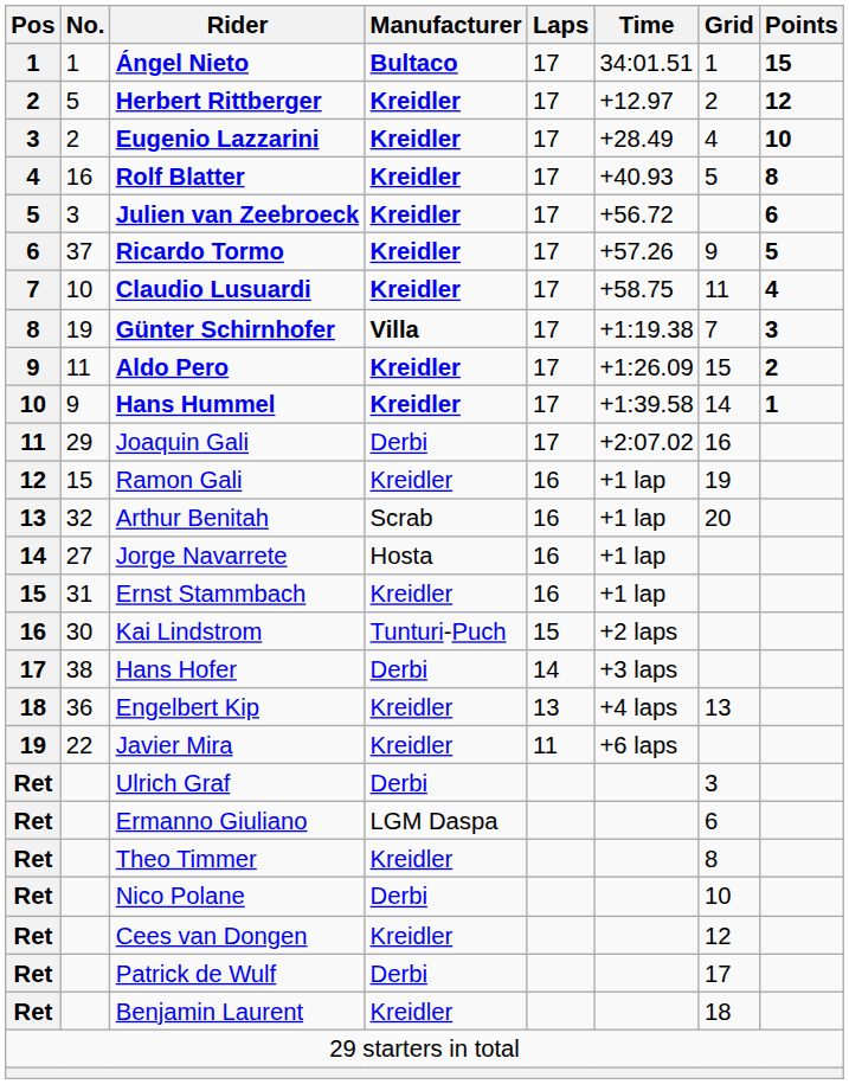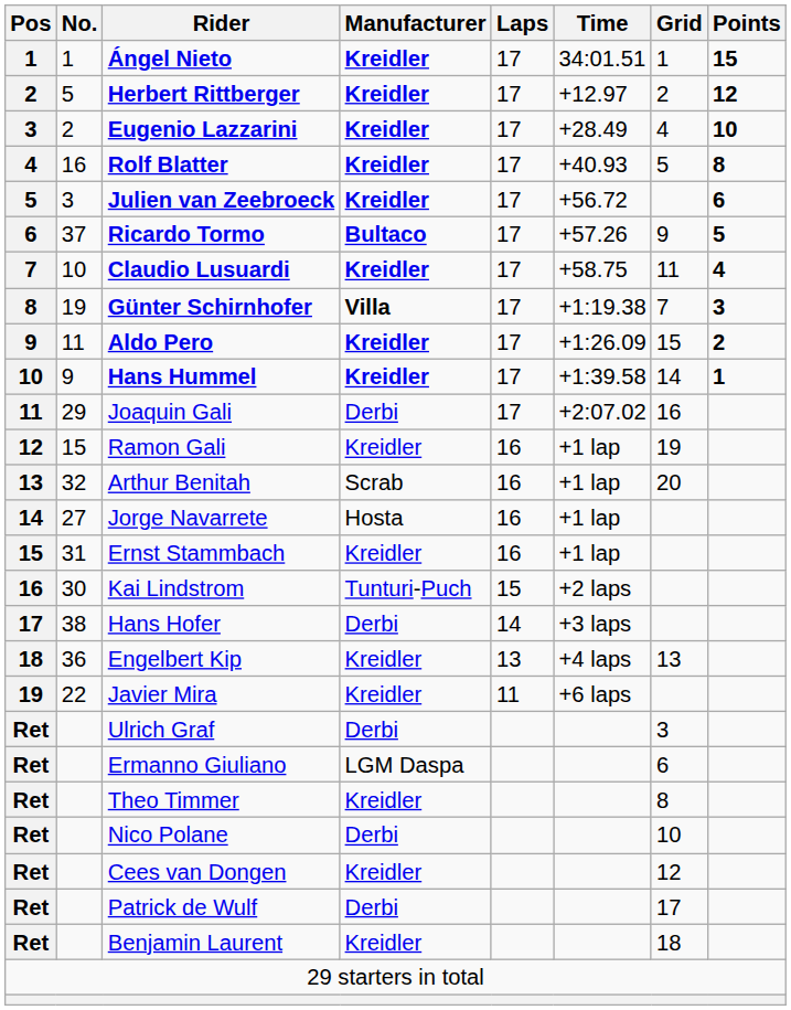Ángel Nieto | Manufacturer: Bultaco -> Kreidler
Ricardo Tormo | Manufacturer: Kreidler -> Bultaco
